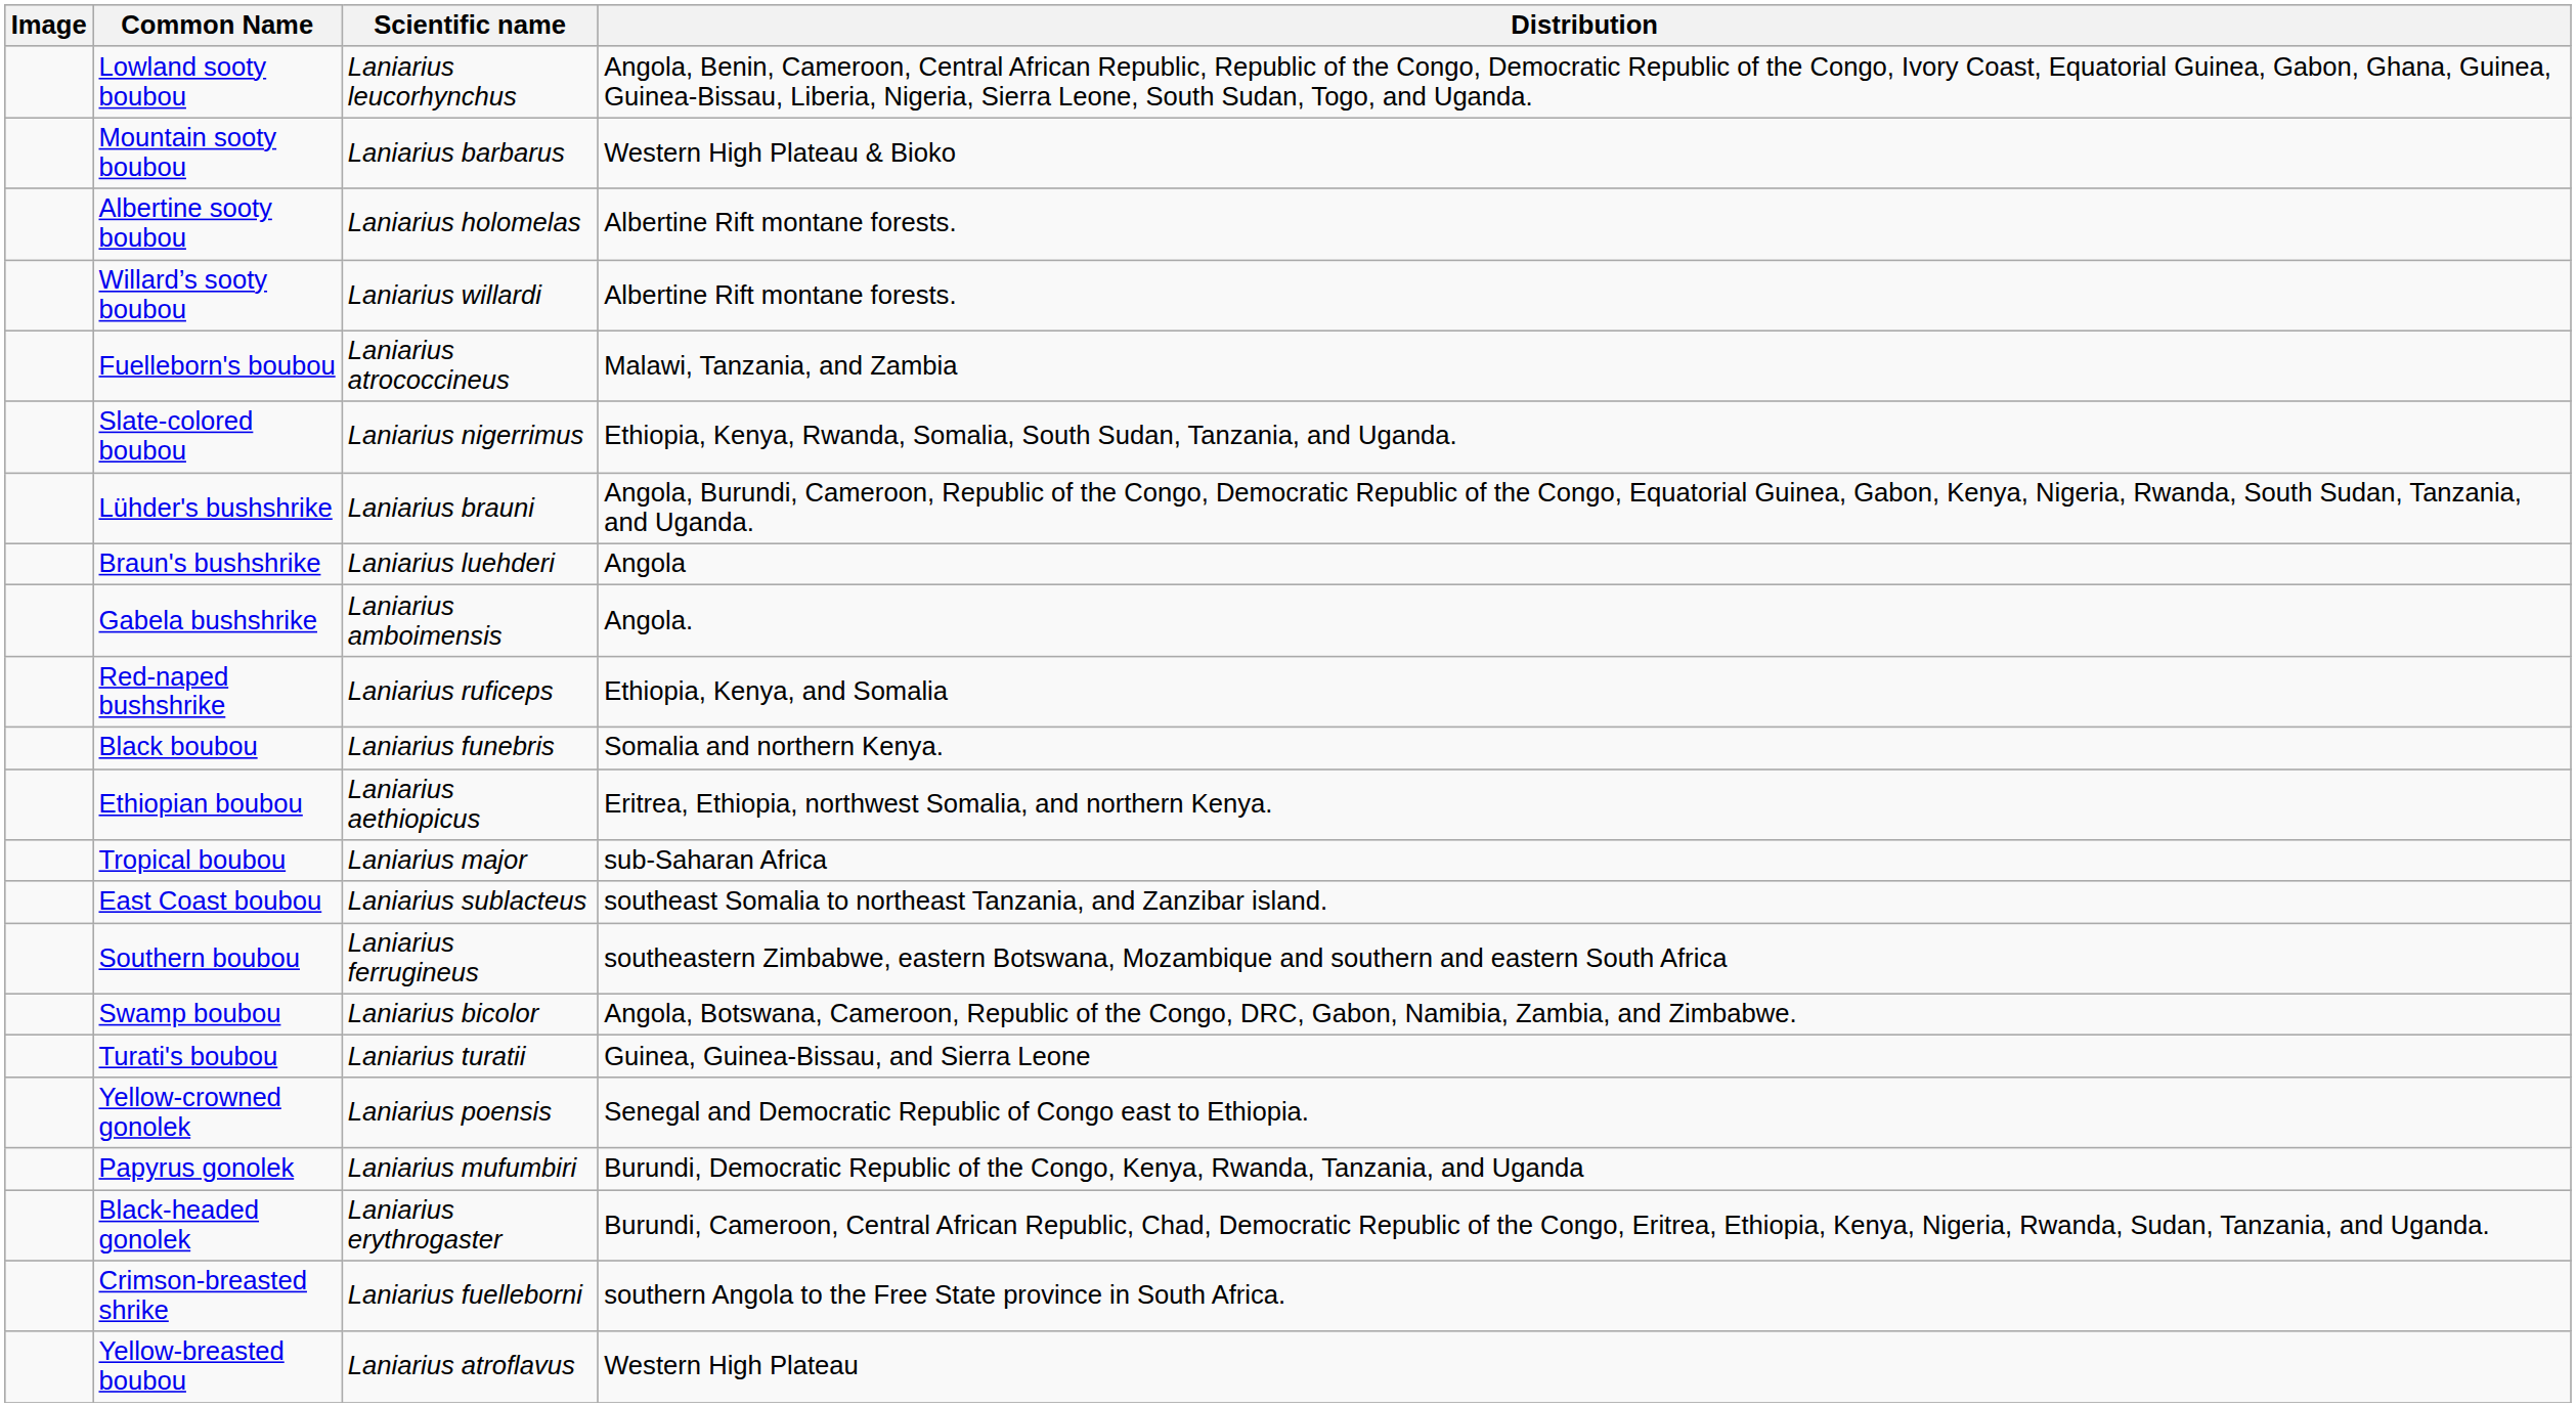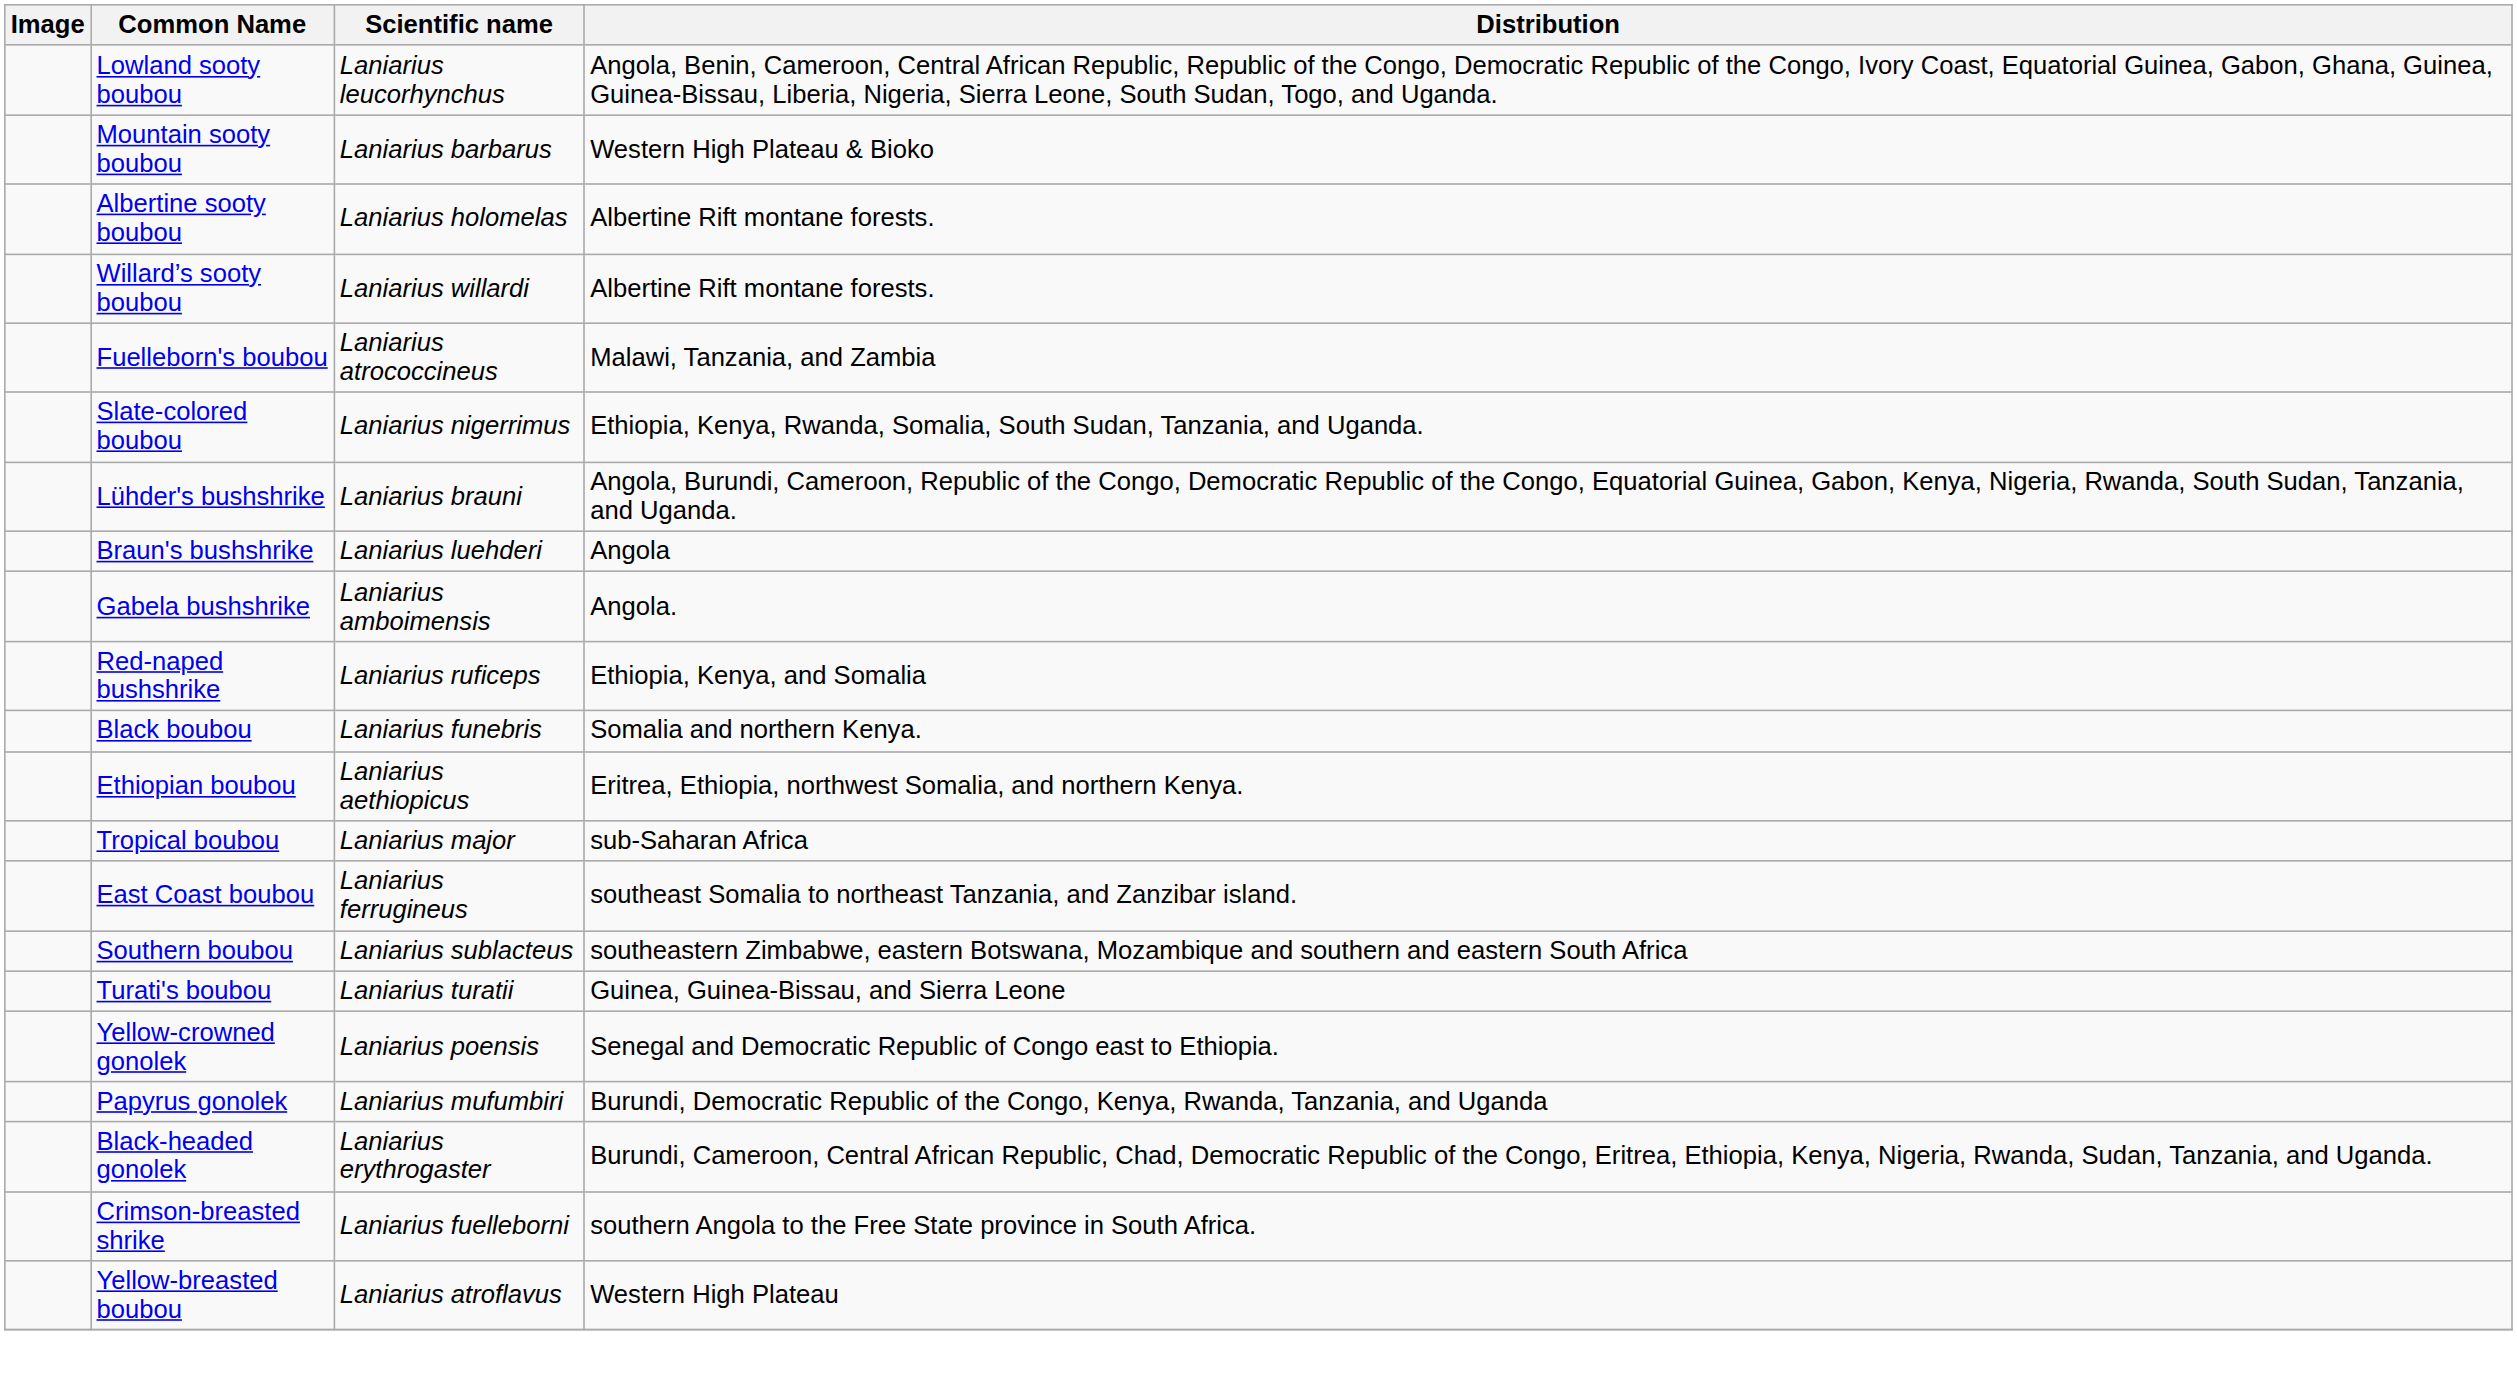East Coast boubou | Scientific name: Laniarius sublacteus -> Laniarius ferrugineus
Southern boubou | Scientific name: Laniarius ferrugineus -> Laniarius sublacteus
- row: Swamp boubou | Laniarius bicolor | Angola, Botswana, Cameroon, Republic of the Congo, DRC, Gabon, Namibia, Zambia, and Zimbabwe.
